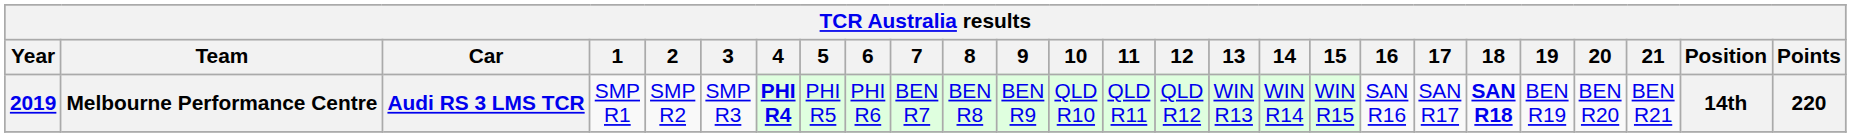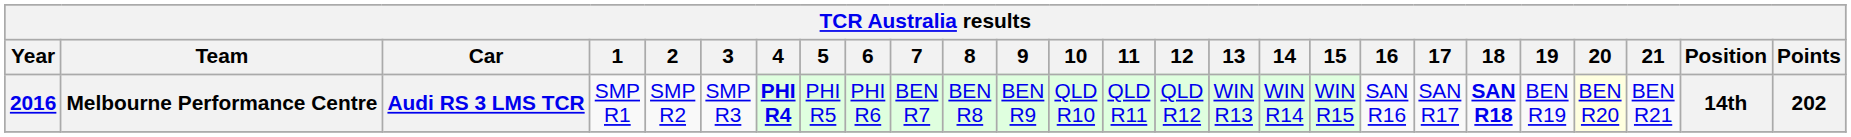Melbourne Performance Centre | Year: 2019 -> 2016
Melbourne Performance Centre | 20: no background -> lightyellow background
Melbourne Performance Centre | Points: 220 -> 202
